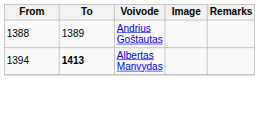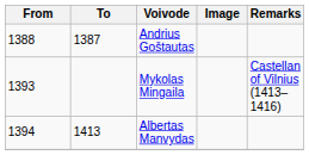Andrius Goštautas | To: 1389 -> 1387
+ row: 1393 | Mykolas Mingaila | Castellan of Vilnius (1413–1416)
Albertas Manvydas | To: bold -> normal
